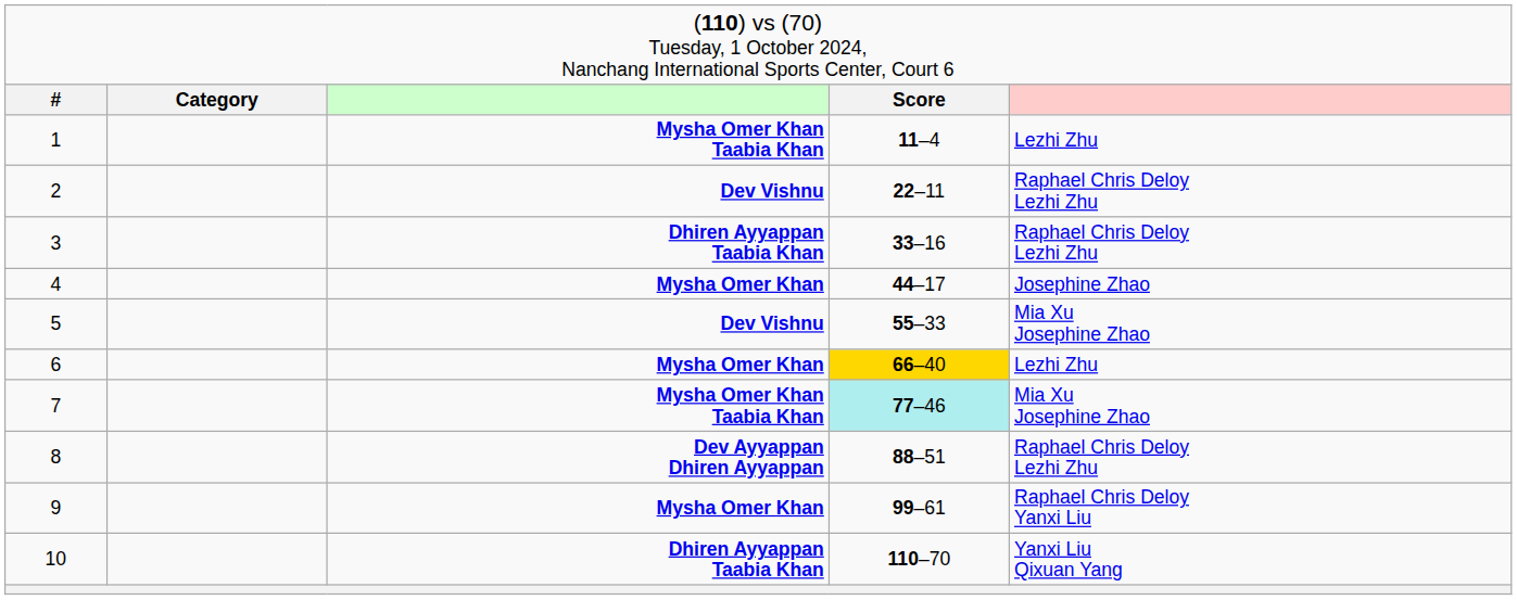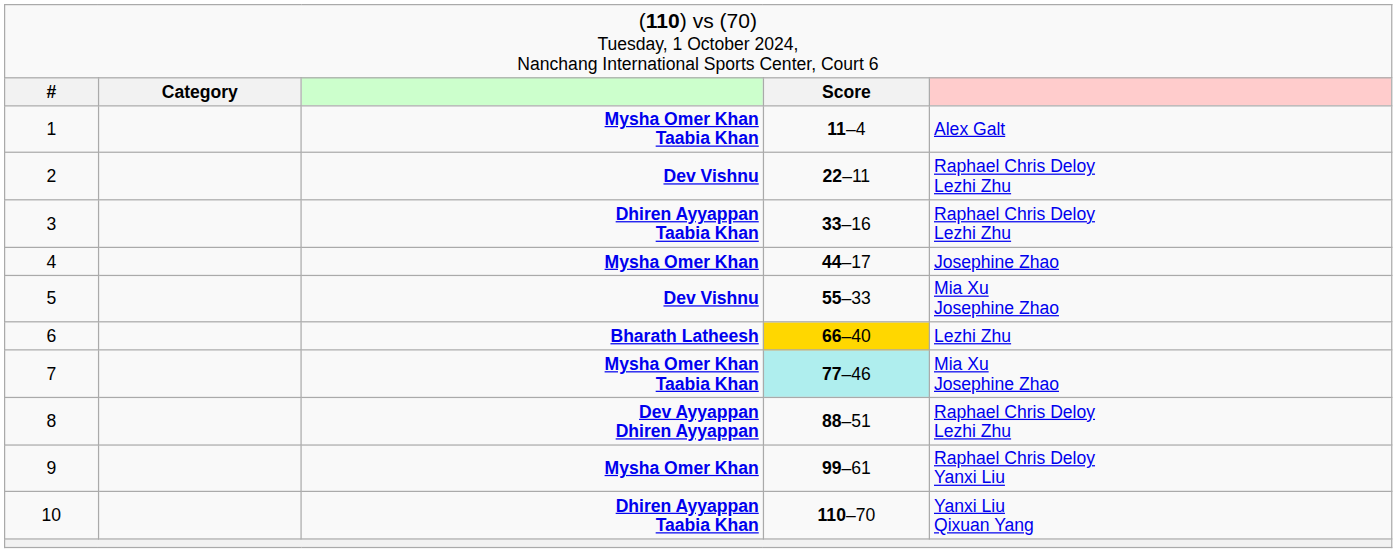1 | column 5: Lezhi Zhu -> Alex Galt
6 | column 3: Mysha Omer Khan -> Bharath Latheesh
